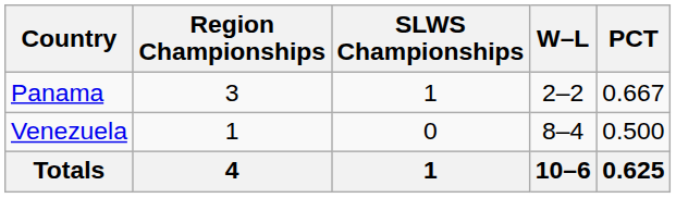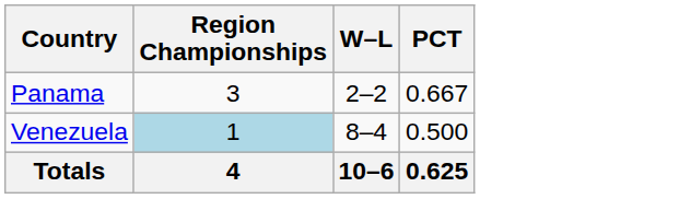- column: SLWS Championships | 1 | 0 | 1
Venezuela | Region Championships: no background -> lightblue background
